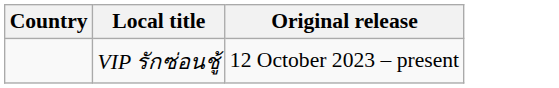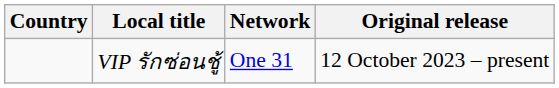+ column: Network | One 31
